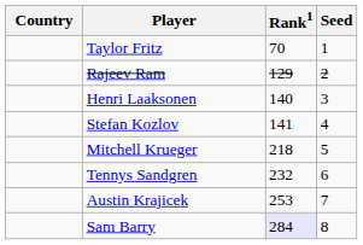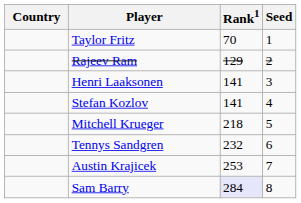Henri Laaksonen | Rank1: 140 -> 141
